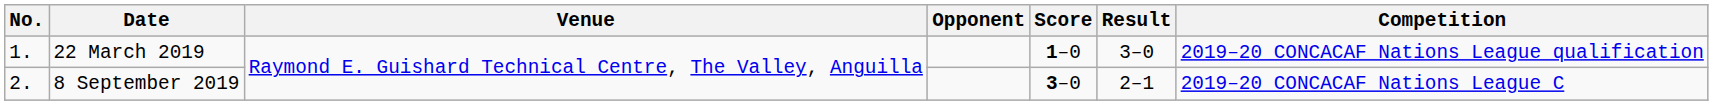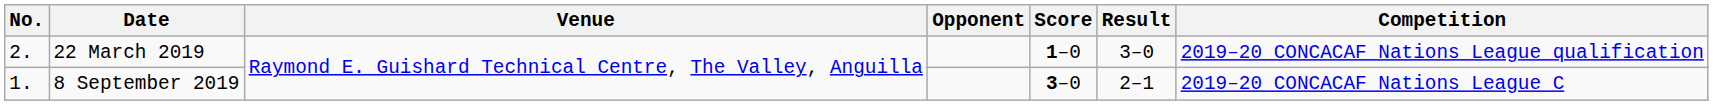22 March 2019 | No.: 1. -> 2.
8 September 2019 | No.: 2. -> 1.
